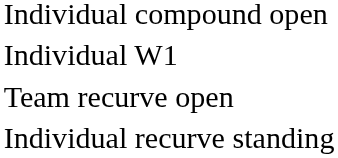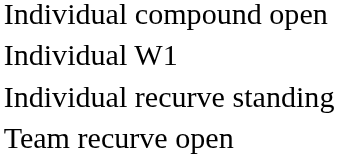rows swapped: Individual recurve standing <-> Team recurve open
